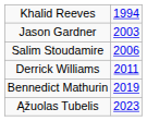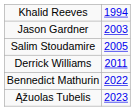Salim Stoudamire | column 2: 2006 -> 2005
Bennedict Mathurin | column 2: 2019 -> 2022
